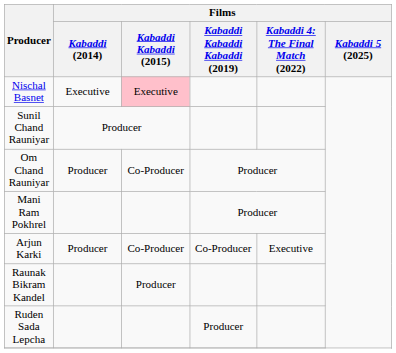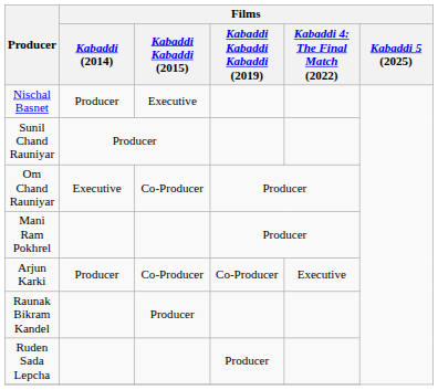Nischal Basnet | Films / Kabaddi (2014): Executive -> Producer
Nischal Basnet | Films / Kabaddi Kabaddi (2015): pink background -> no background
Om Chand Rauniyar | Films / Kabaddi (2014): Producer -> Executive
